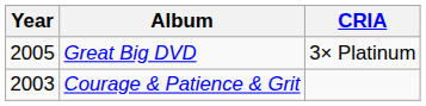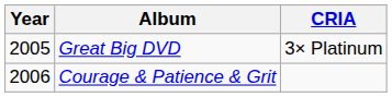Courage & Patience & Grit | Year: 2003 -> 2006
